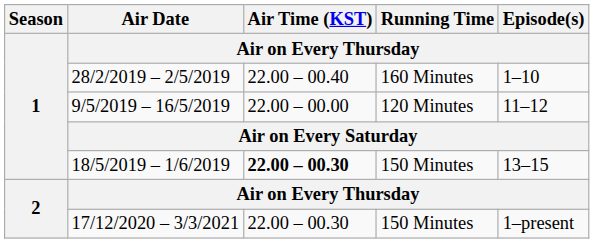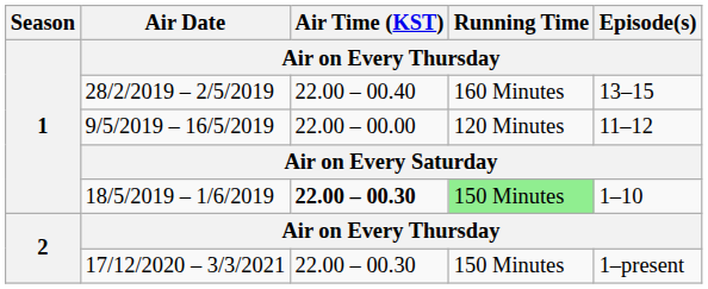28/2/2019 – 2/5/2019 | Episode(s) / Air on Every Thursday: 1–10 -> 13–15
18/5/2019 – 1/6/2019 | Running Time / Air on Every Thursday: no background -> lightgreen background
18/5/2019 – 1/6/2019 | Episode(s) / Air on Every Thursday: 13–15 -> 1–10
